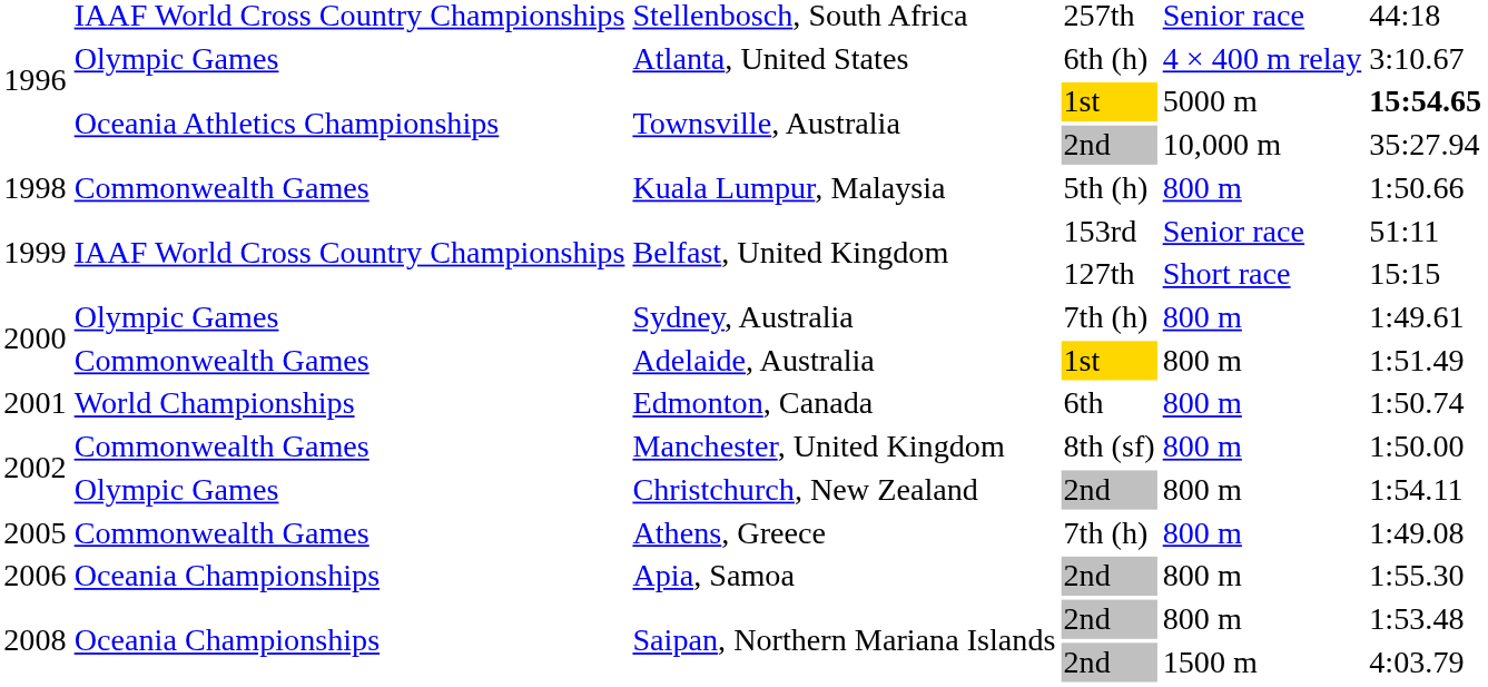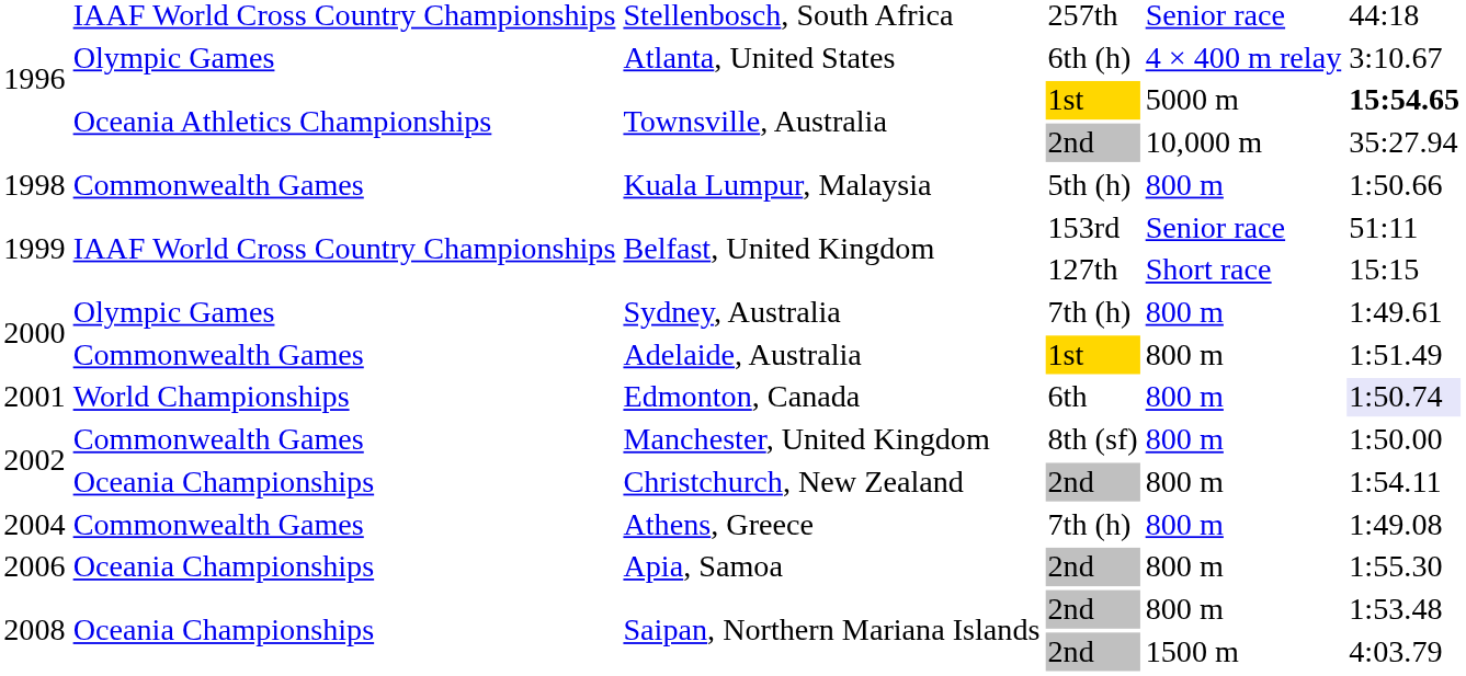Edmonton, Canada | column 6: no background -> lavender background
Christchurch, New Zealand | column 2: Olympic Games -> Oceania Championships
Athens, Greece | column 1: 2005 -> 2004
